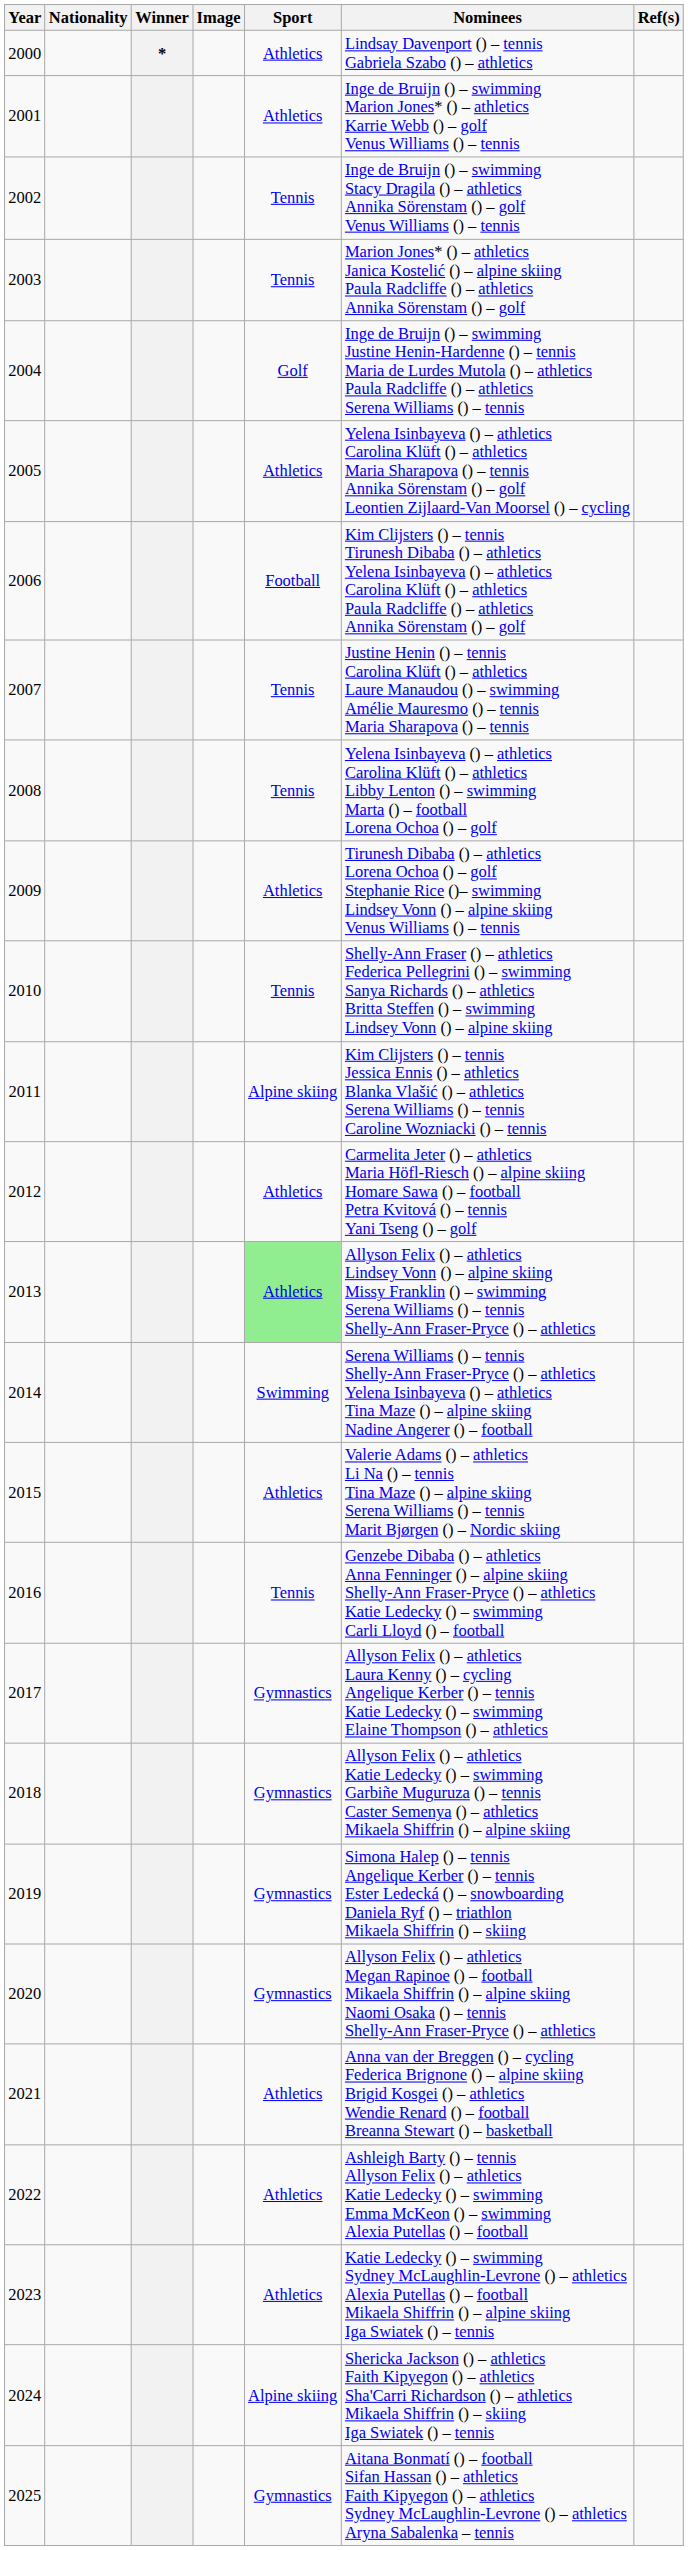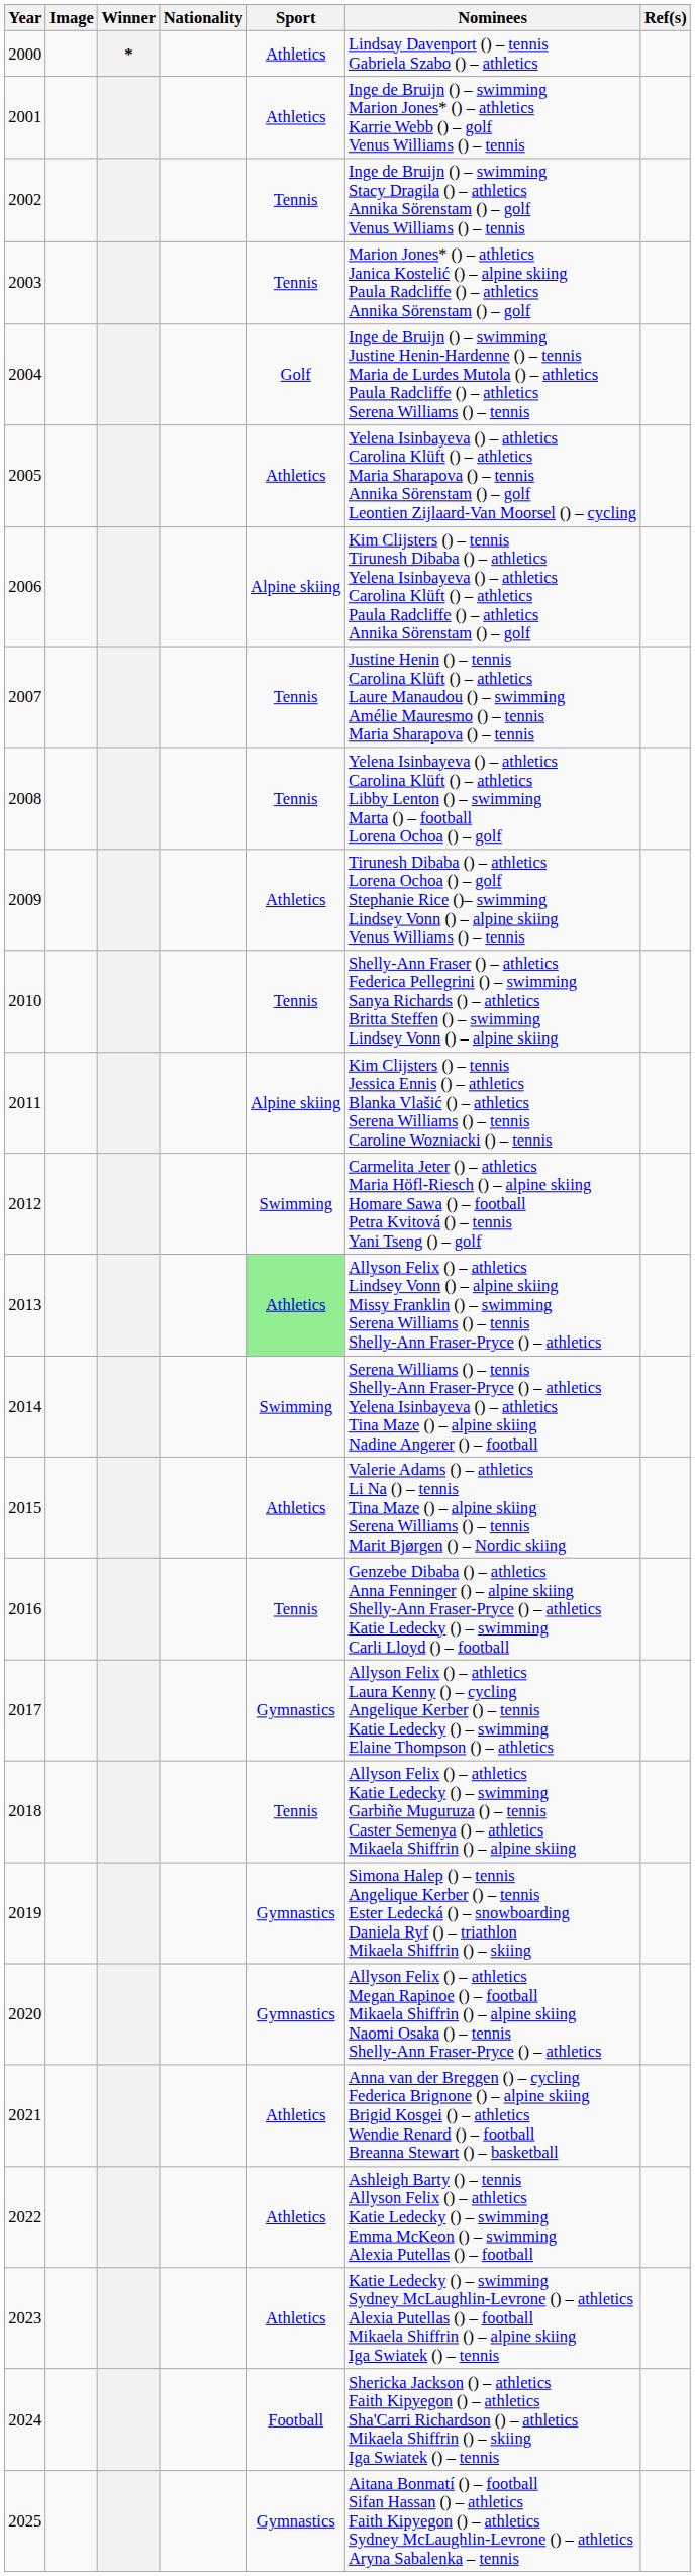columns swapped: Image <-> Nationality
2006 | Sport: Football -> Alpine skiing
2012 | Sport: Athletics -> Swimming
2018 | Sport: Gymnastics -> Tennis
2024 | Sport: Alpine skiing -> Football
